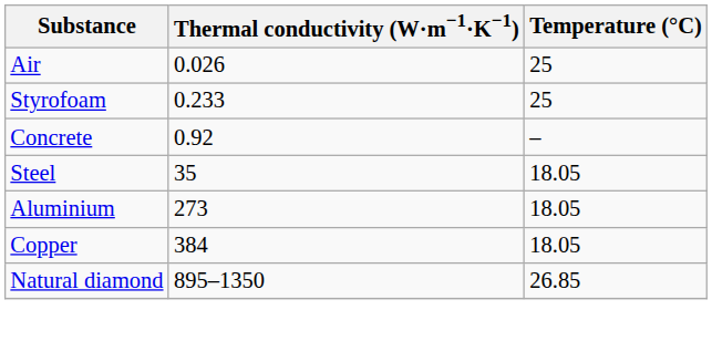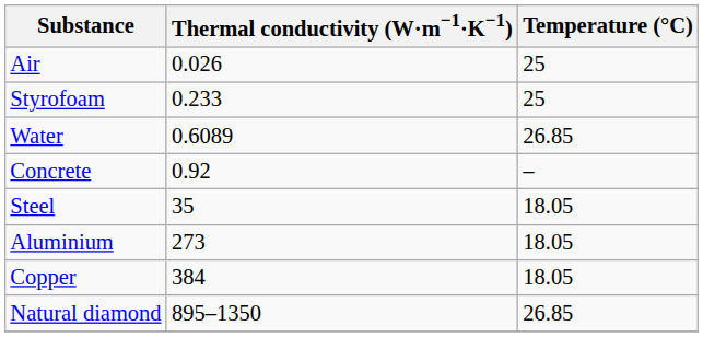+ row: Water | 0.6089 | 26.85
